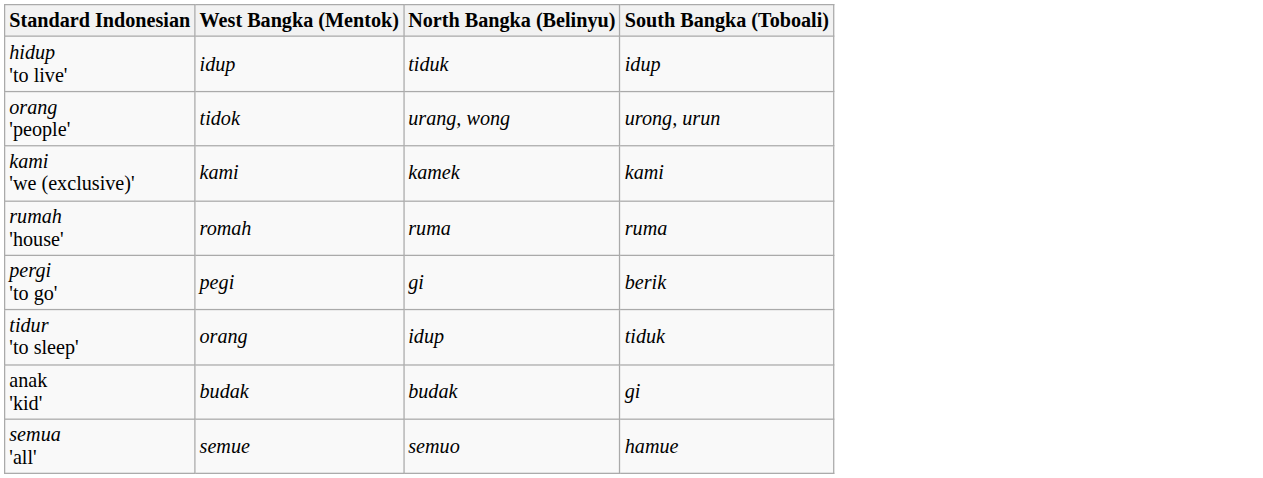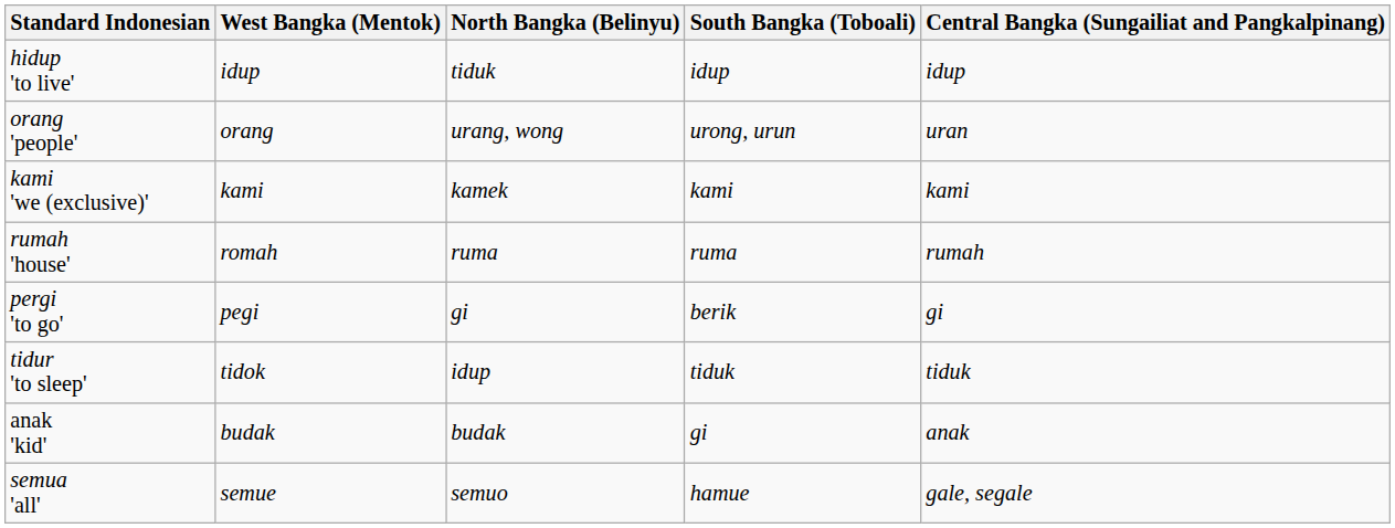+ column: Central Bangka (Sungailiat and Pangkalpinang) | idup | uran | kami | rumah | gi | tiduk | anak | gale, segale
orang 'people' | West Bangka (Mentok): tidok -> orang
tidur 'to sleep' | West Bangka (Mentok): orang -> tidok
